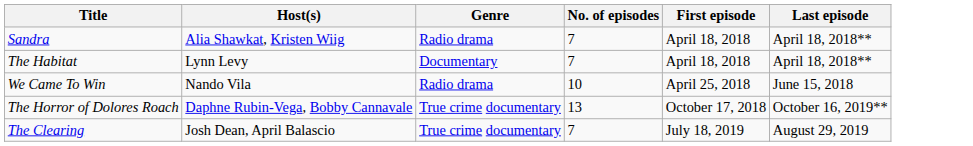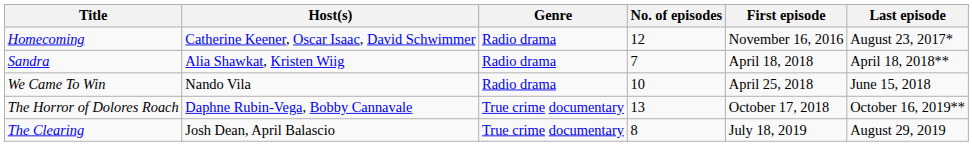+ row: Homecoming | Catherine Keener, Oscar Isaac, David Schwimmer | Radio drama | 12 | November 16, 2016 | August 23, 2017*
- row: The Habitat | Lynn Levy | Documentary | 7 | April 18, 2018 | April 18, 2018**
The Clearing | No. of episodes: 7 -> 8
